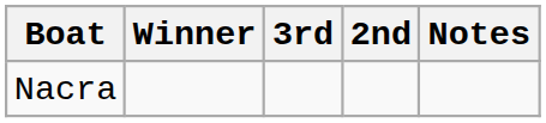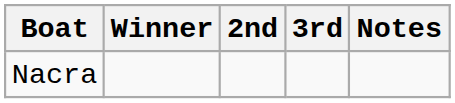columns swapped: 2nd <-> 3rd
